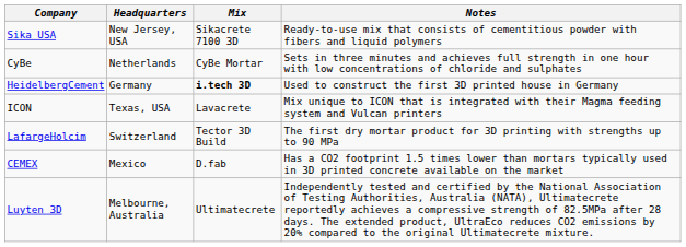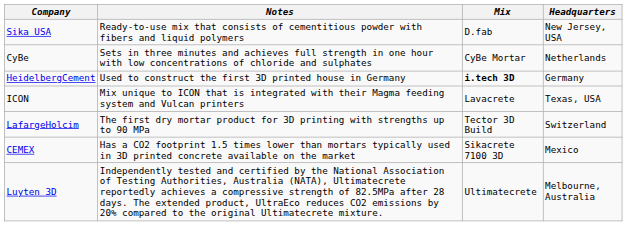columns swapped: Headquarters <-> Notes
Sika USA | Mix: Sikacrete 7100 3D -> D.fab
CEMEX | Mix: D.fab -> Sikacrete 7100 3D
